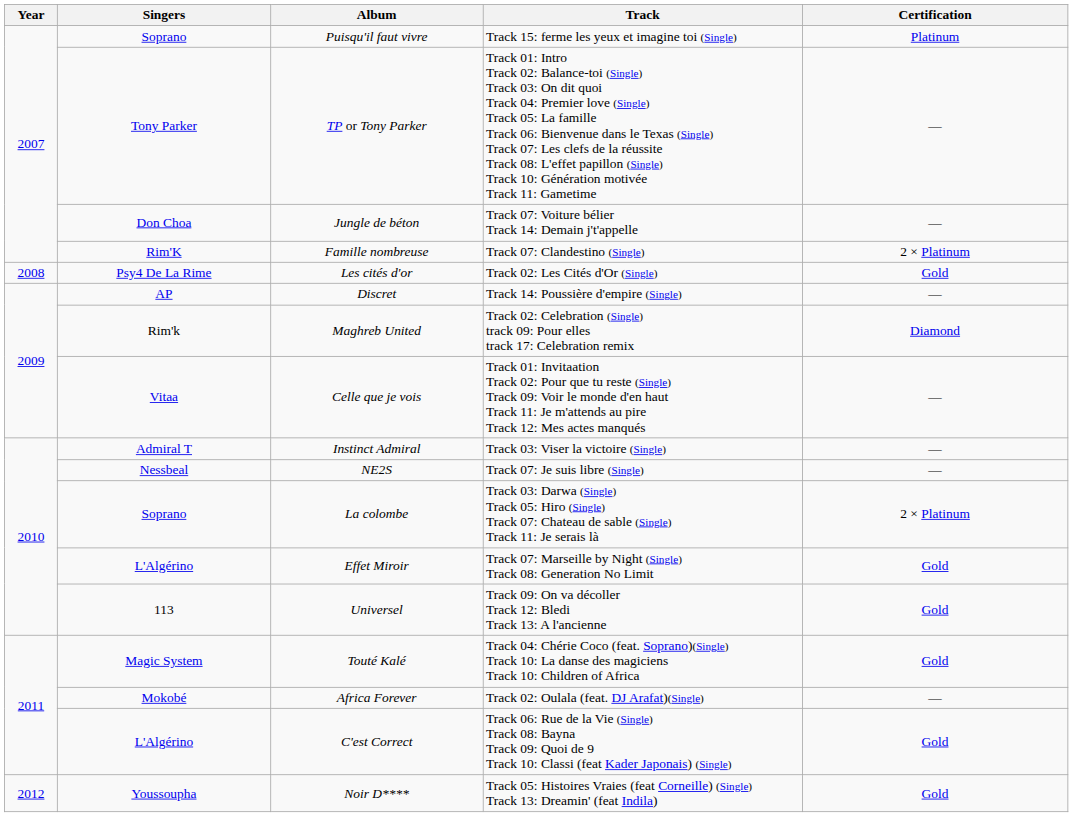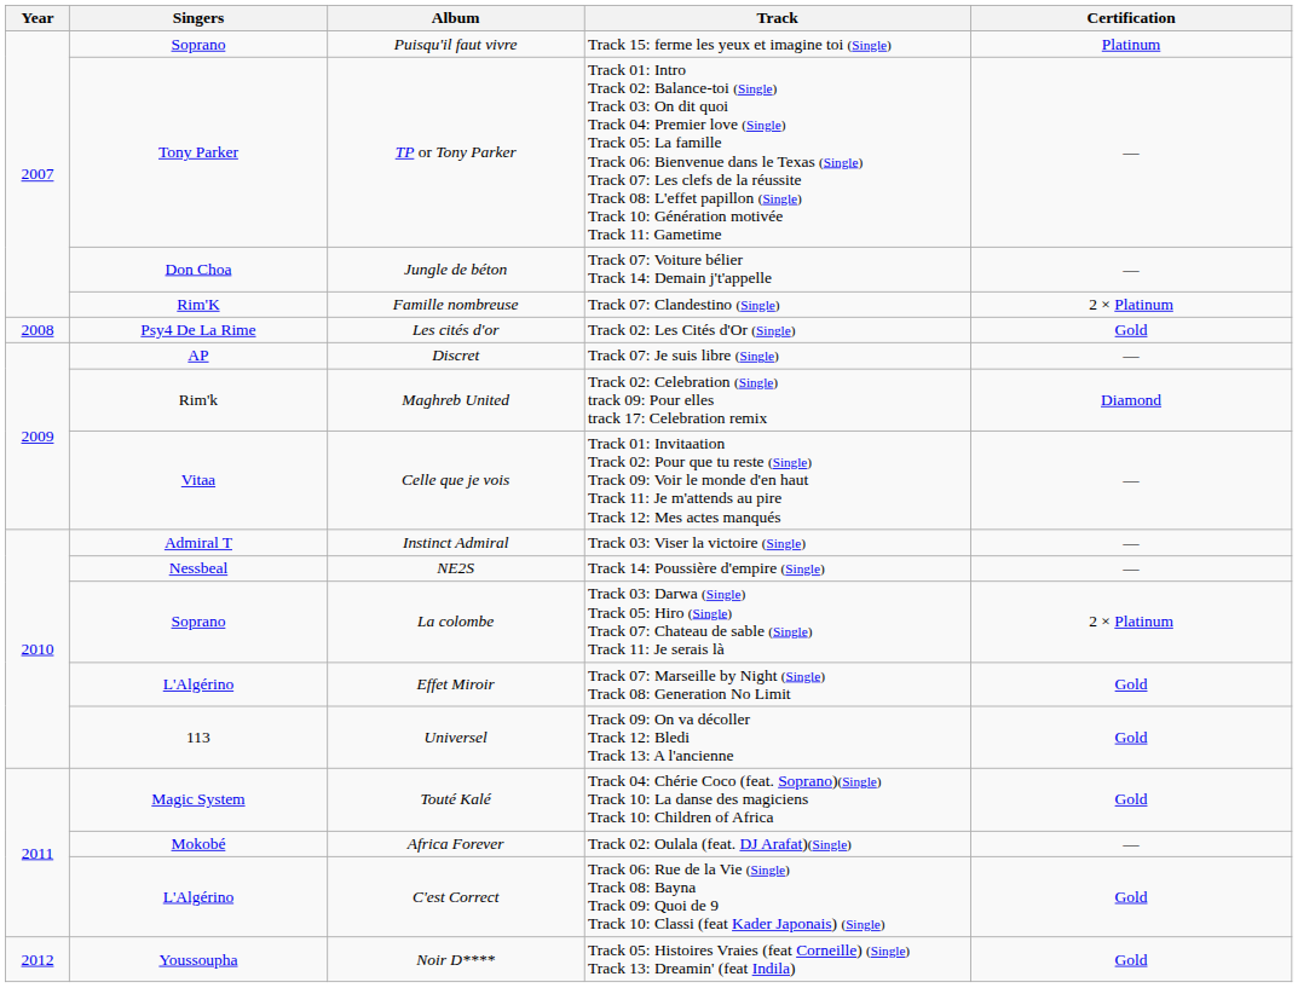Discret | Track: Track 14: Poussière d'empire (Single) -> Track 07: Je suis libre (Single)
NE2S | Track: Track 07: Je suis libre (Single) -> Track 14: Poussière d'empire (Single)
